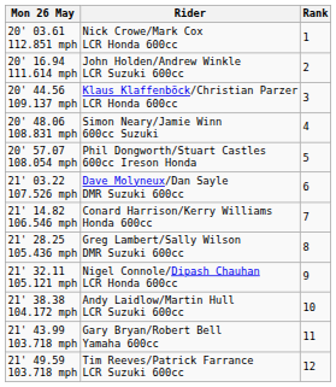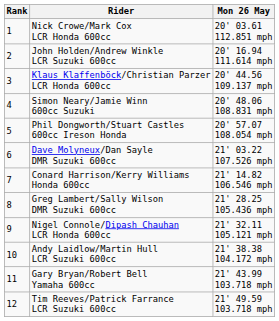columns swapped: Rank <-> Mon 26 May
